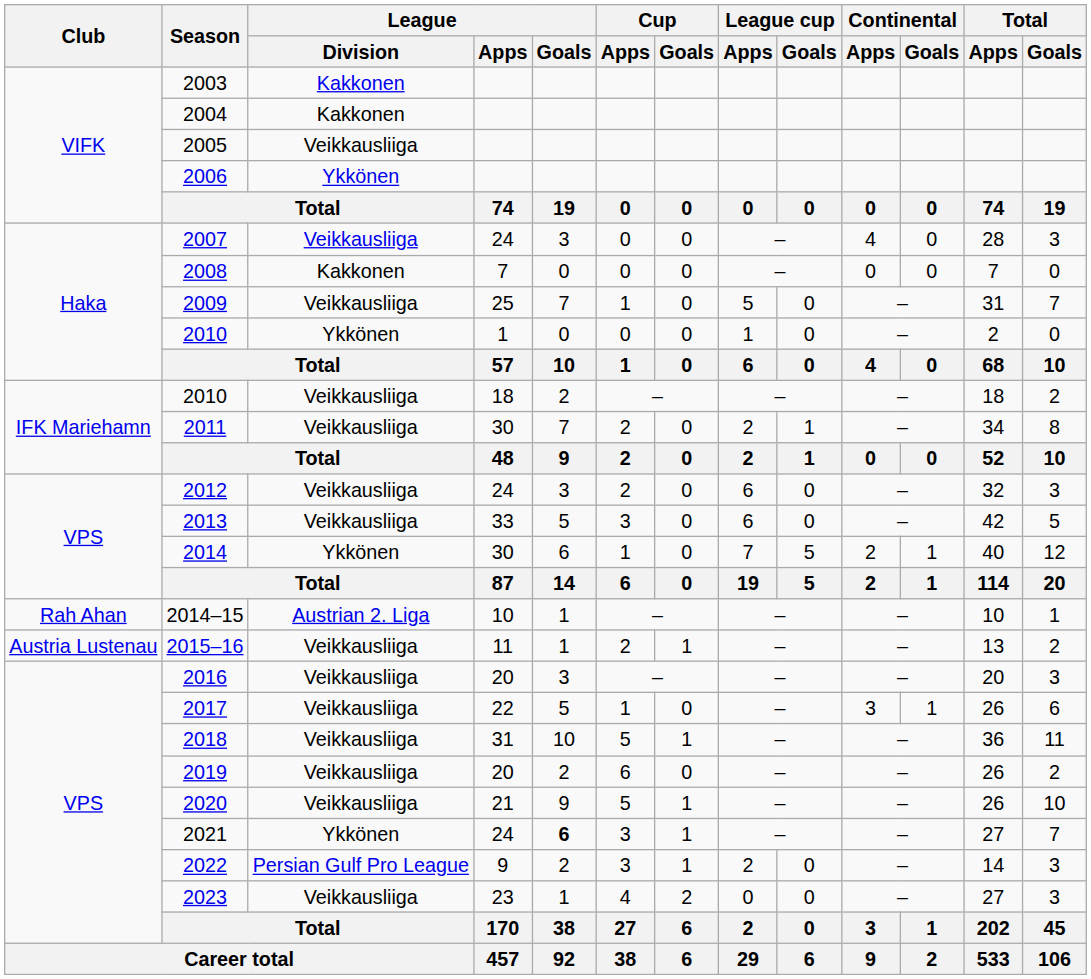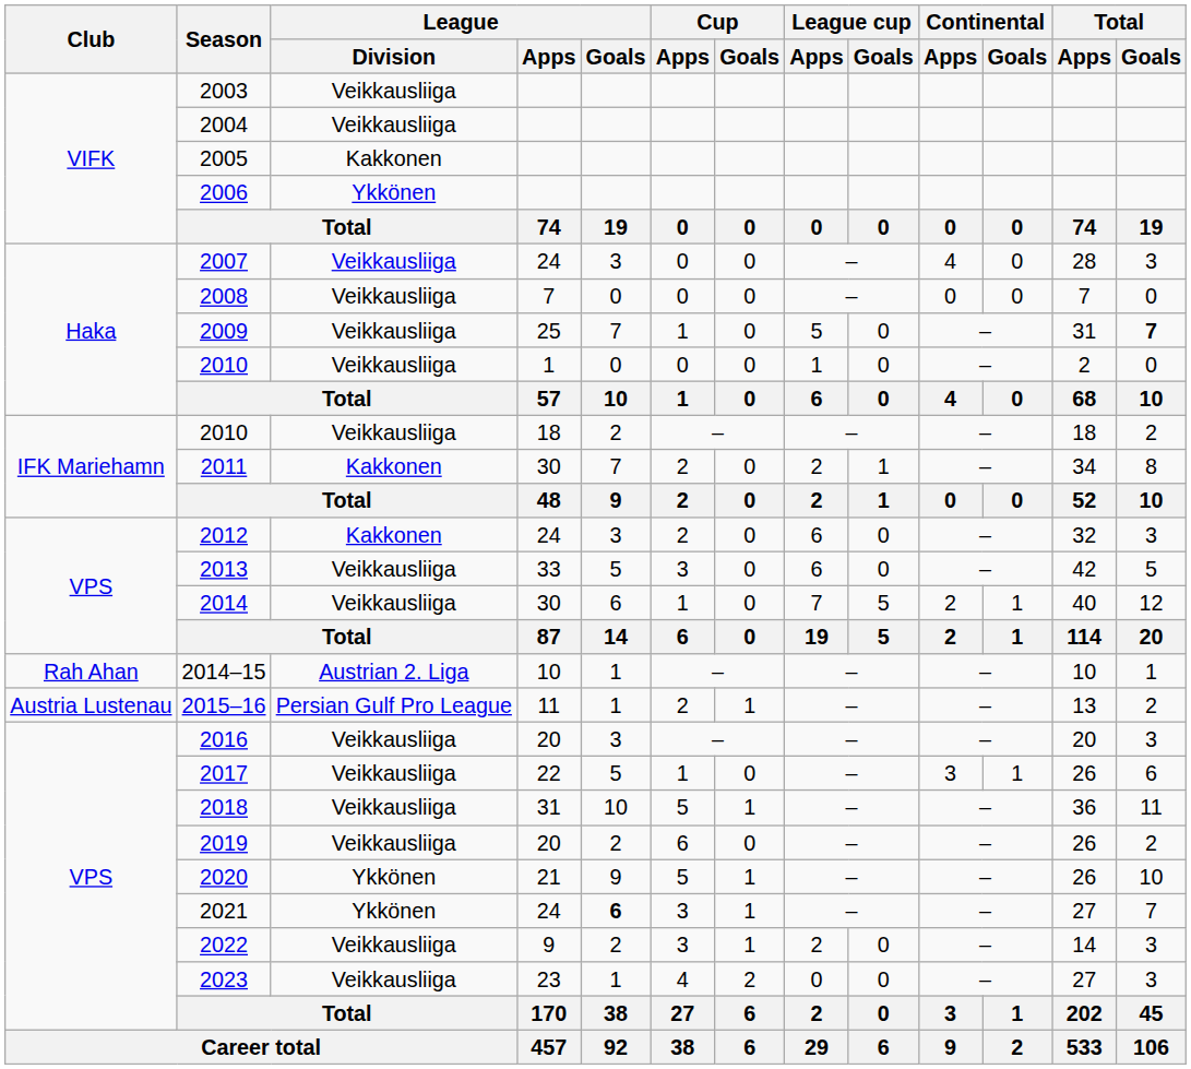2003 | League / Division: Kakkonen -> Veikkausliiga
2004 | League / Division: Kakkonen -> Veikkausliiga
2005 | League / Division: Veikkausliiga -> Kakkonen
2008 | League / Division: Kakkonen -> Veikkausliiga
2009 | Total / Goals: normal -> bold
2010 / 1 | League / Division: Ykkönen -> Veikkausliiga
2011 | League / Division: Veikkausliiga -> Kakkonen
2012 | League / Division: Veikkausliiga -> Kakkonen
2014 | League / Division: Ykkönen -> Veikkausliiga
2015–16 | League / Division: Veikkausliiga -> Persian Gulf Pro League
2020 | League / Division: Veikkausliiga -> Ykkönen
2022 | League / Division: Persian Gulf Pro League -> Veikkausliiga
